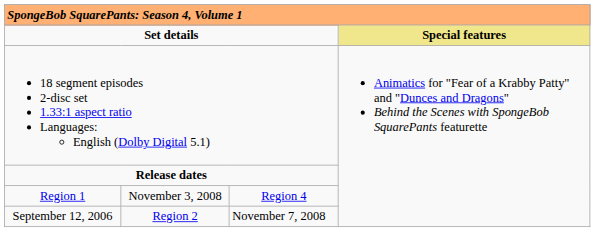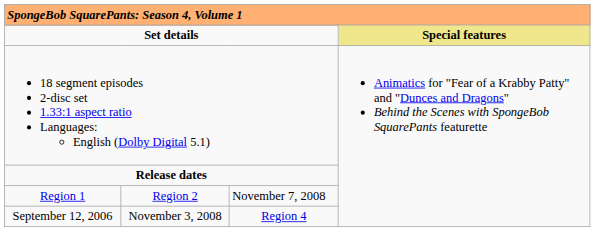Region 1 | column 2: November 3, 2008 -> Region 2
Region 1 | column 3: Region 4 -> November 7, 2008
September 12, 2006 | column 2: Region 2 -> November 3, 2008
September 12, 2006 | column 3: November 7, 2008 -> Region 4
